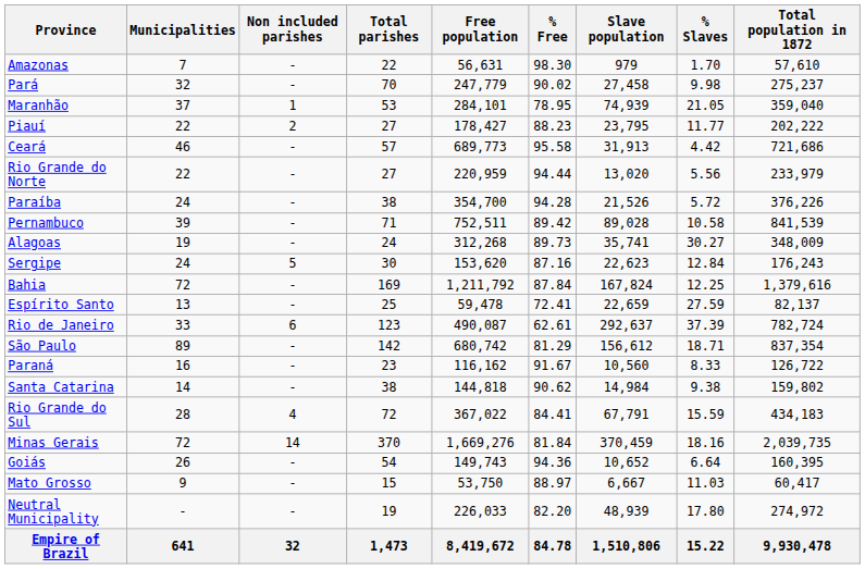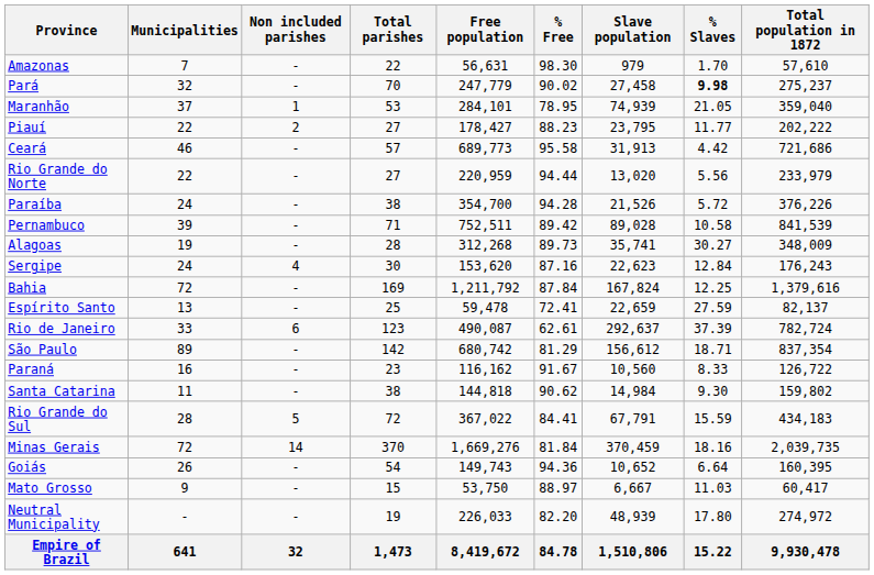Pará | % Slaves: normal -> bold
Alagoas | Total parishes: 24 -> 28
Sergipe | Non included parishes: 5 -> 4
Santa Catarina | Municipalities: 14 -> 11
Santa Catarina | % Slaves: 9.38 -> 9.30
Rio Grande do Sul | Non included parishes: 4 -> 5
